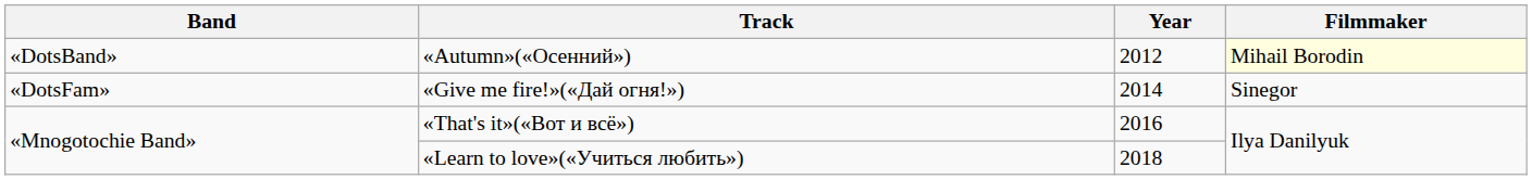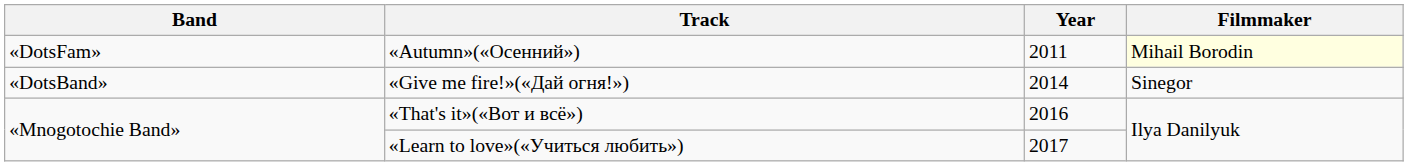«Autumn»(«Осенний») | Band: «DotsBand» -> «DotsFam»
«Autumn»(«Осенний») | Year: 2012 -> 2011
«Give me fire!»(«Дай огня!») | Band: «DotsFam» -> «DotsBand»
«Learn to love»(«Учиться любить») | Year: 2018 -> 2017
